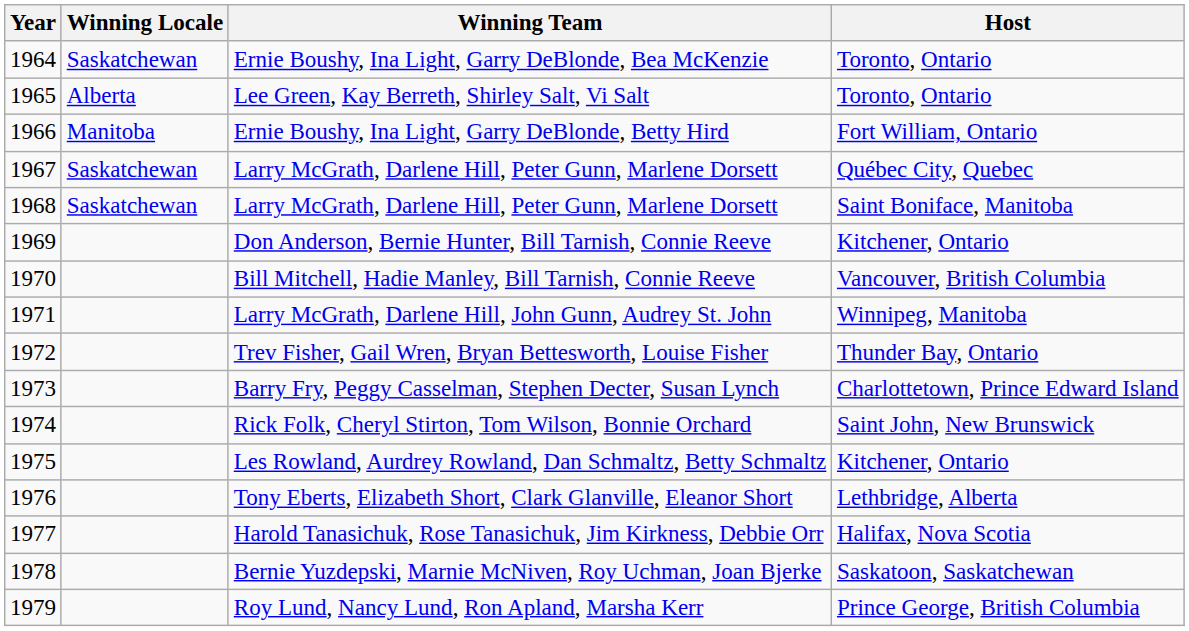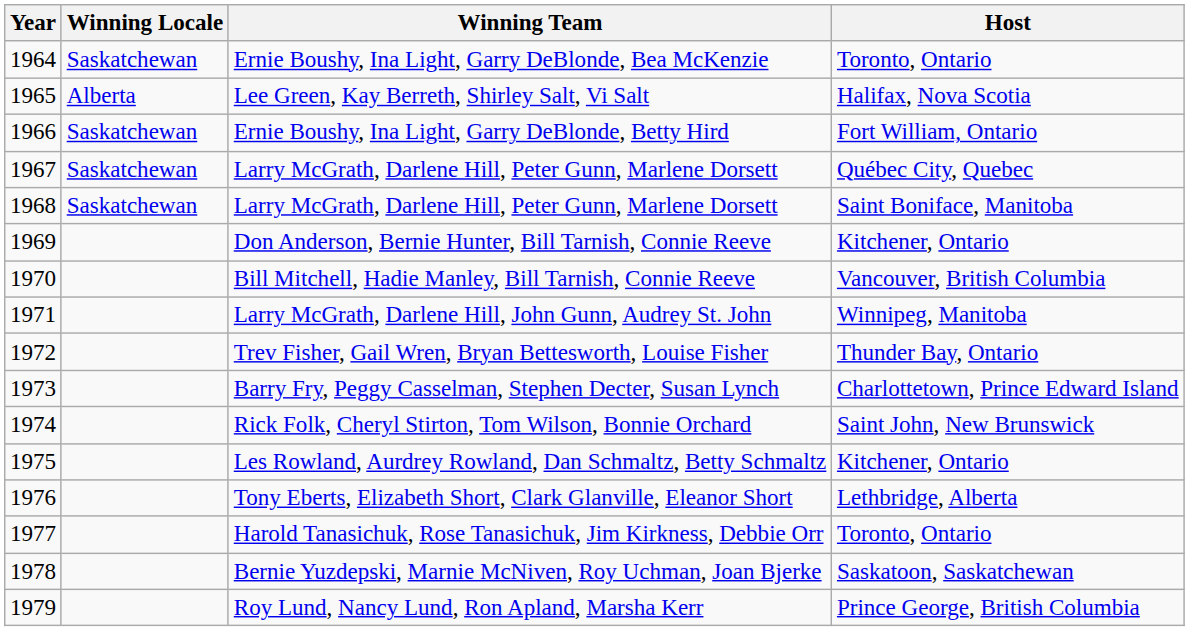Lee Green, Kay Berreth, Shirley Salt, Vi Salt | Host: Toronto, Ontario -> Halifax, Nova Scotia
Ernie Boushy, Ina Light, Garry DeBlonde, Betty Hird | Winning Locale: Manitoba -> Saskatchewan
Harold Tanasichuk, Rose Tanasichuk, Jim Kirkness, Debbie Orr | Host: Halifax, Nova Scotia -> Toronto, Ontario
